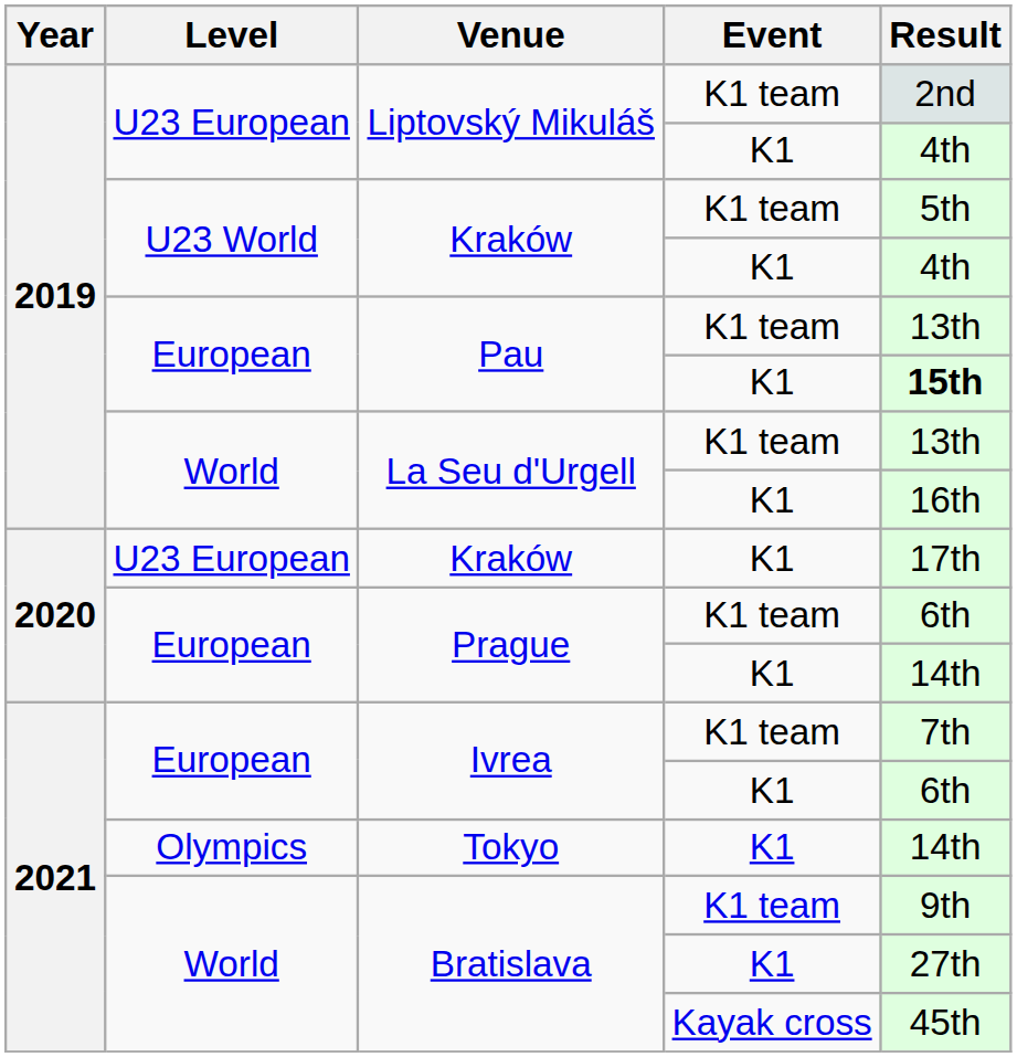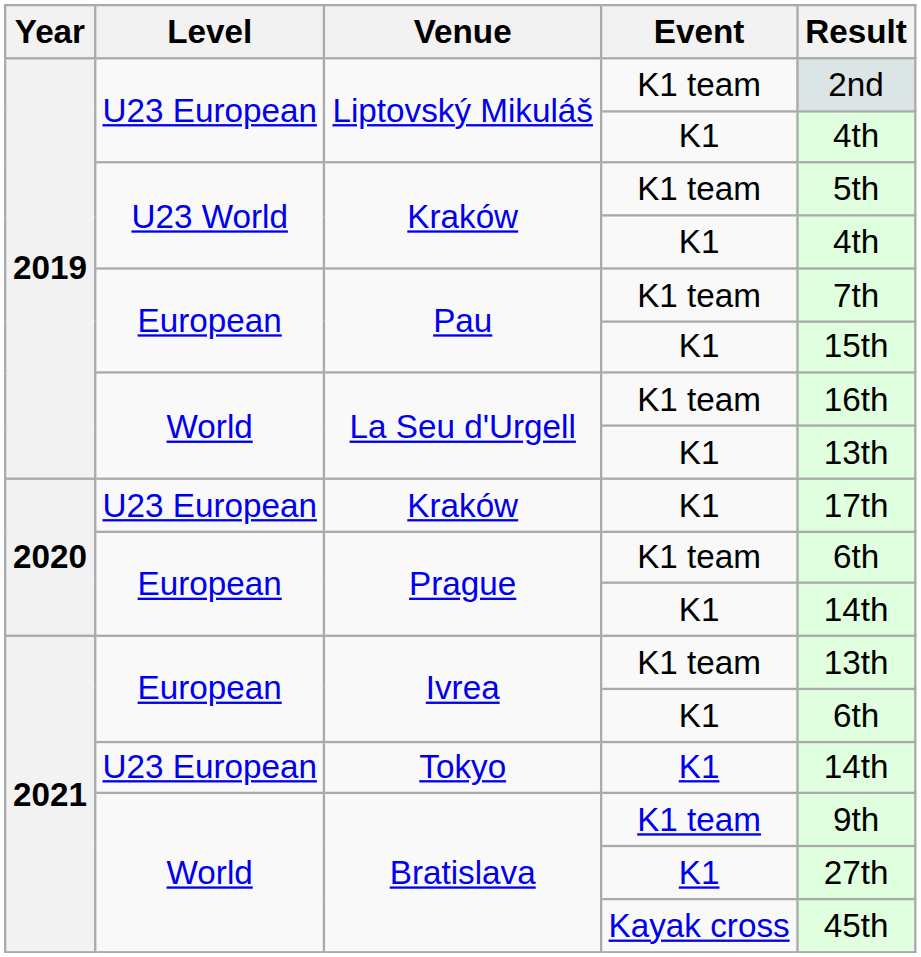Pau / K1 team | Result: 13th -> 7th
Pau / K1 | Result: bold -> normal
La Seu d'Urgell / K1 team | Result: 13th -> 16th
La Seu d'Urgell / K1 | Result: 16th -> 13th
Ivrea / K1 team | Result: 7th -> 13th
Tokyo | Level: Olympics -> U23 European
